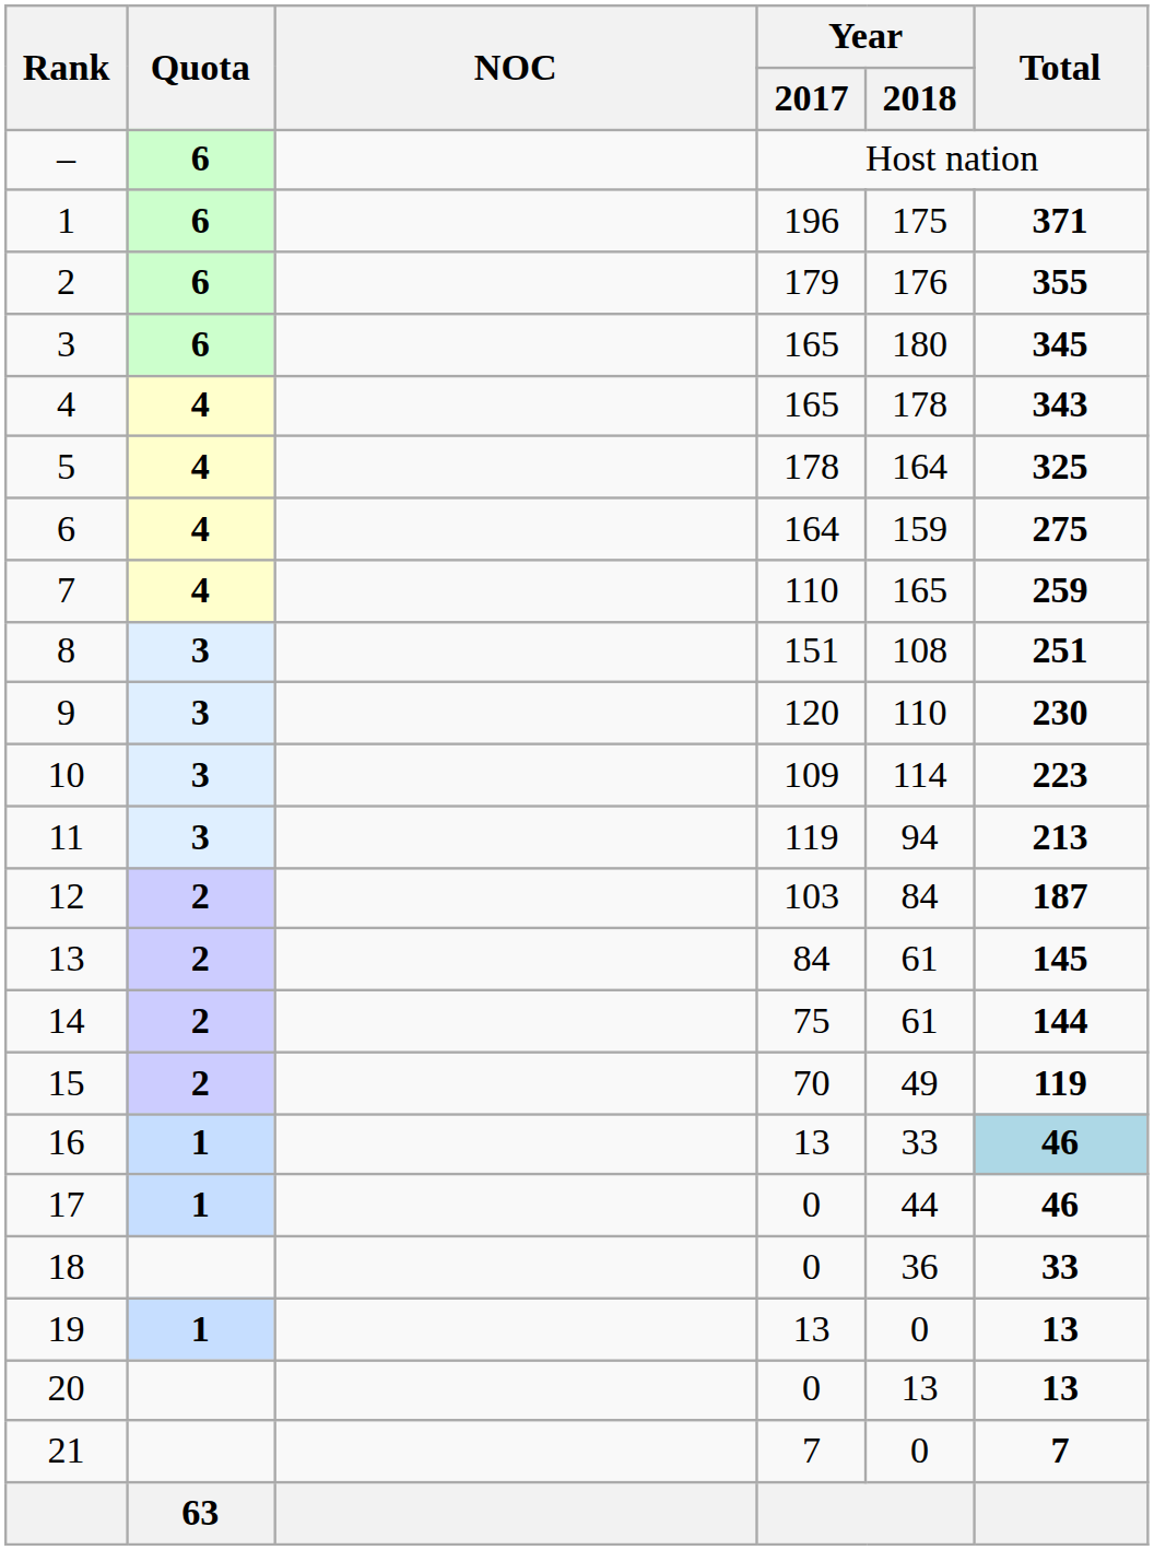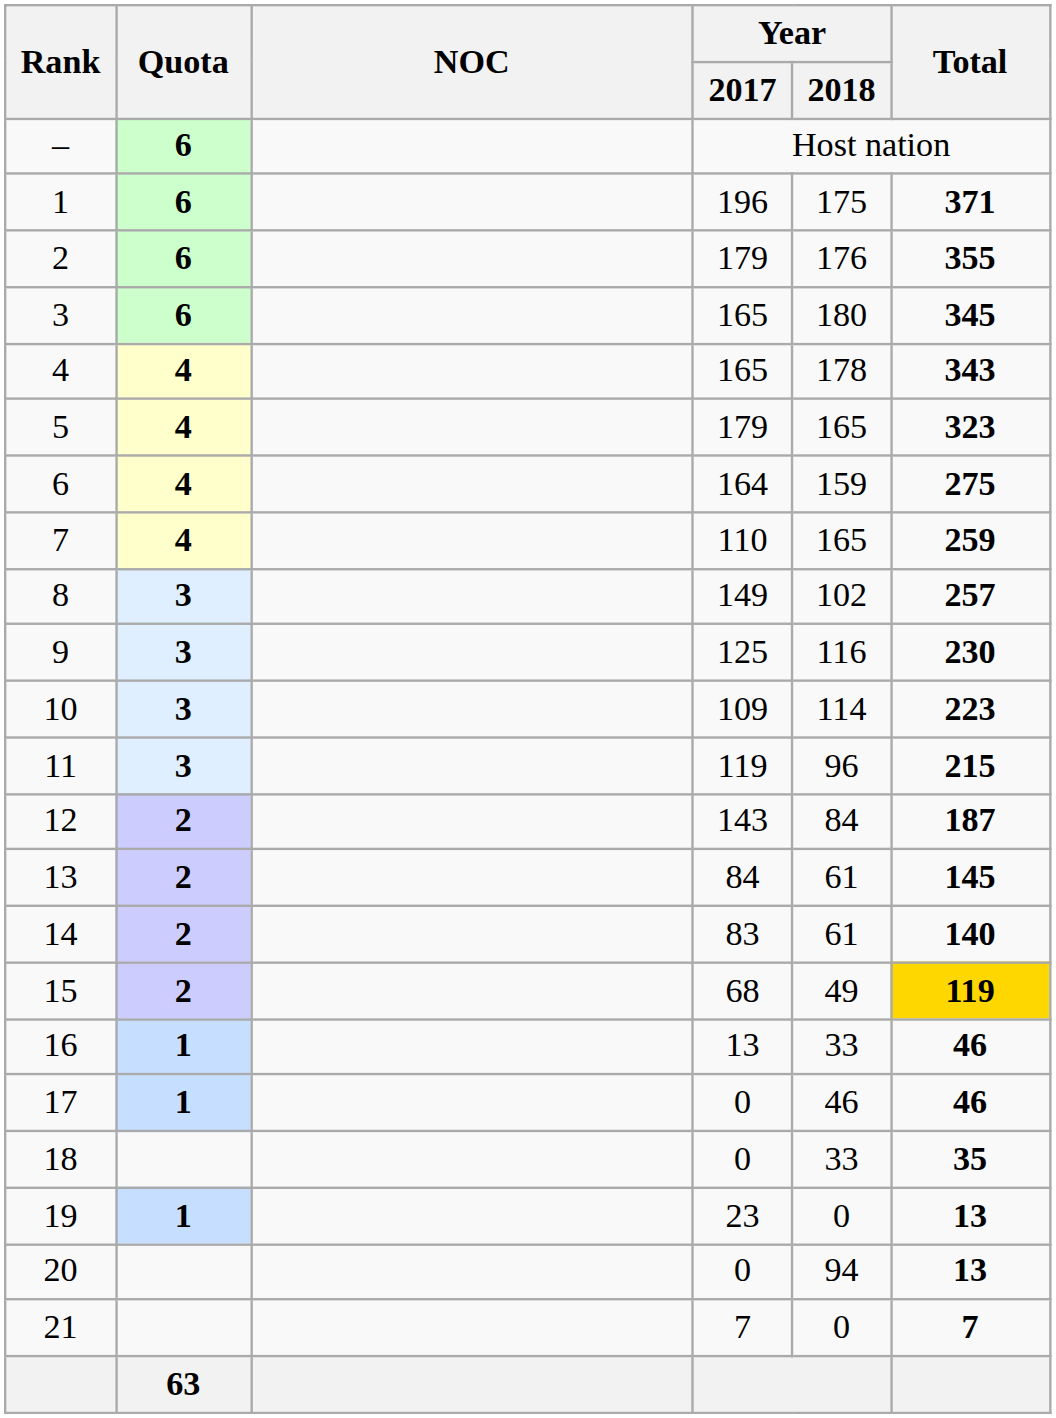5 | Year / 2017: 178 -> 179
5 | Year / 2018: 164 -> 165
5 | Total: 325 -> 323
8 | Year / 2017: 151 -> 149
8 | Year / 2018: 108 -> 102
8 | Total: 251 -> 257
9 | Year / 2017: 120 -> 125
9 | Year / 2018: 110 -> 116
11 | Year / 2018: 94 -> 96
11 | Total: 213 -> 215
12 | Year / 2017: 103 -> 143
14 | Year / 2017: 75 -> 83
14 | Total: 144 -> 140
15 | Year / 2017: 70 -> 68
15 | Total: no background -> gold background
16 | Total: lightblue background -> no background
17 | Year / 2018: 44 -> 46
18 | Year / 2018: 36 -> 33
18 | Total: 33 -> 35
19 | Year / 2017: 13 -> 23
20 | Year / 2018: 13 -> 94
